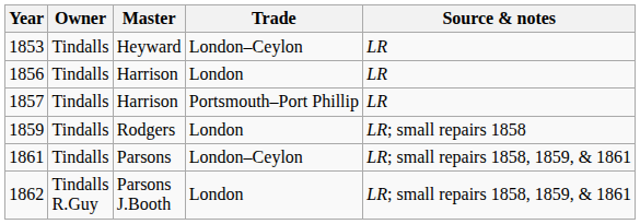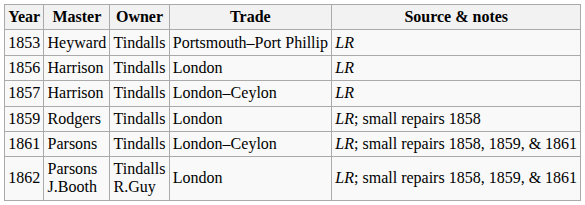columns swapped: Master <-> Owner
1853 | Trade: London–Ceylon -> Portsmouth–Port Phillip
1857 | Trade: Portsmouth–Port Phillip -> London–Ceylon
